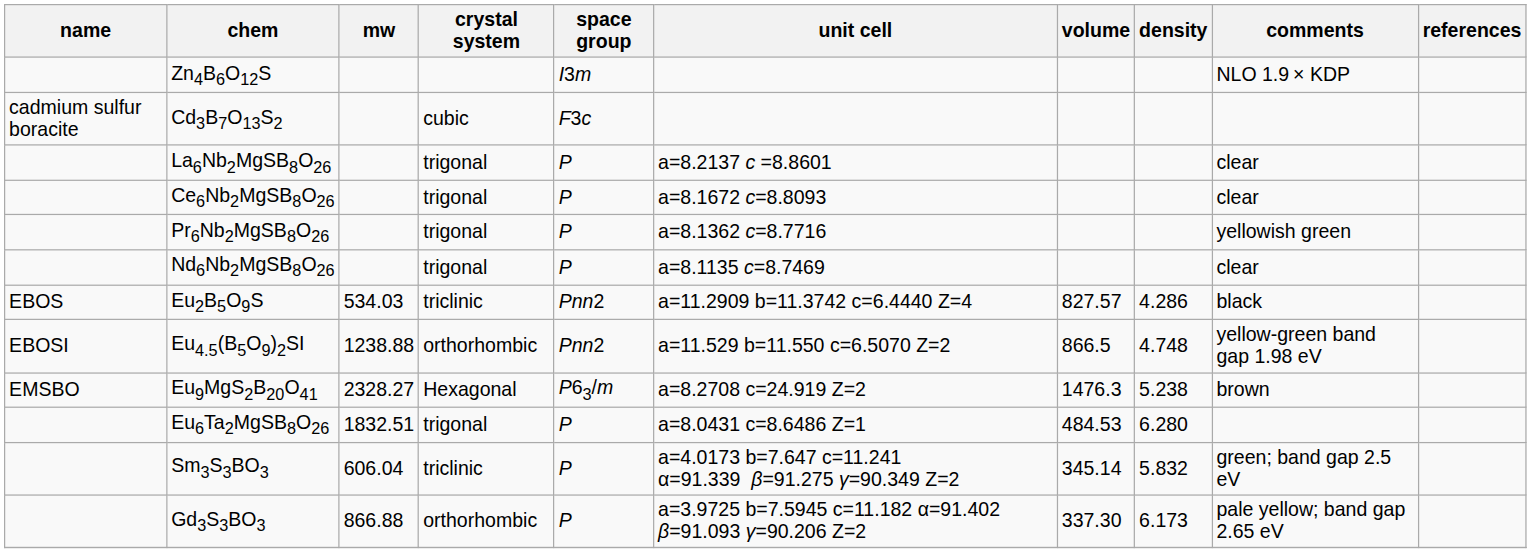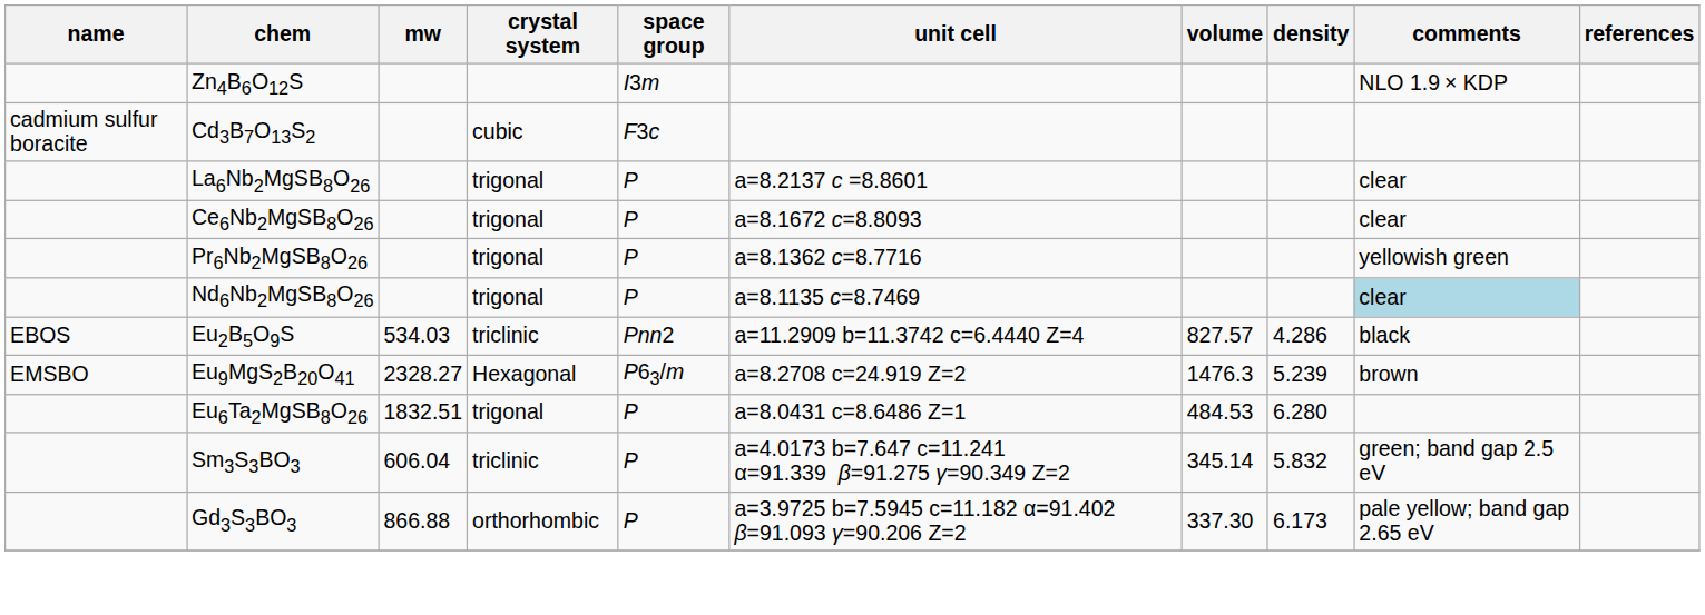Nd6Nb2MgSB8O26 | comments: no background -> lightblue background
- row: EBOSI | Eu4.5(B5O9)2SI | 1238.88 | orthorhombic | Pnn2 | a=11.529 b=11.550 c=6.5070 Z=2 | 866.5 | 4.748 | yellow-green band gap 1.98 eV
Eu9MgS2B20O41 | density: 5.238 -> 5.239
